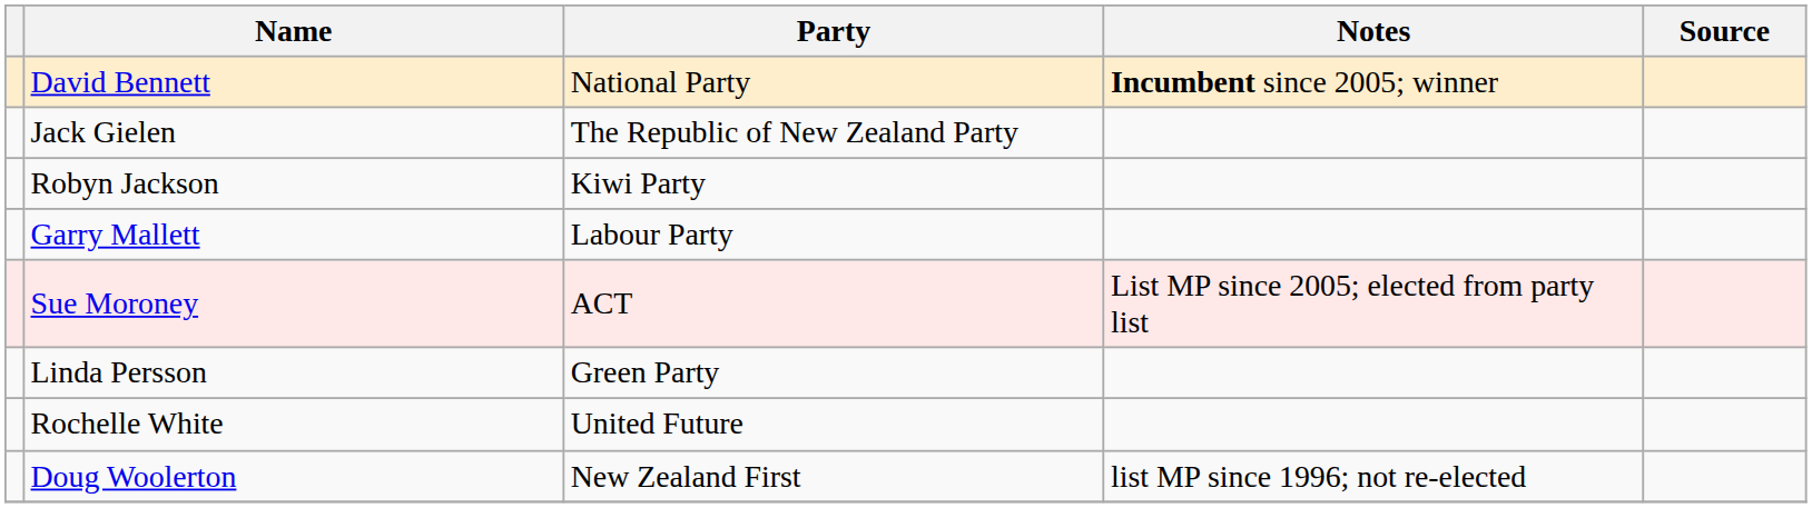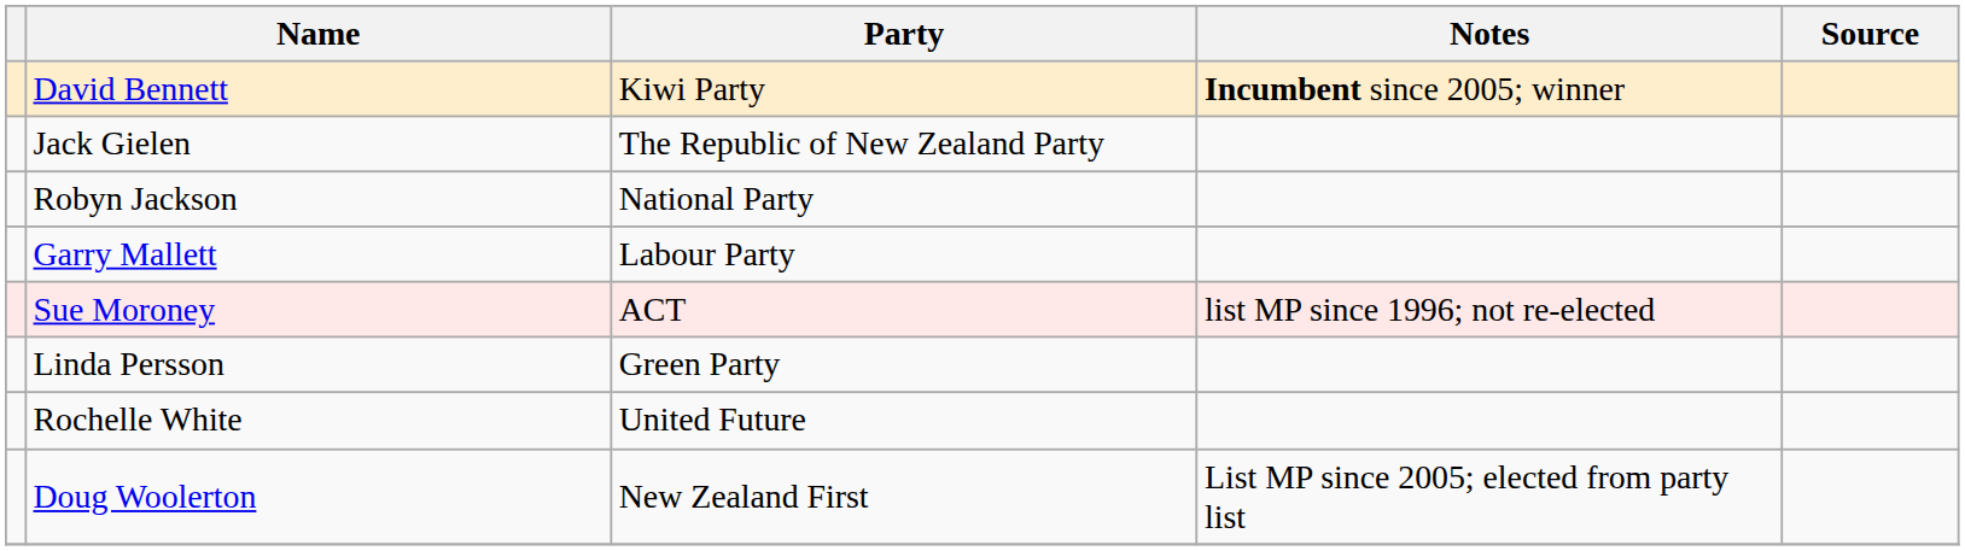David Bennett | Party: National Party -> Kiwi Party
Robyn Jackson | Party: Kiwi Party -> National Party
Sue Moroney | Notes: List MP since 2005; elected from party list -> list MP since 1996; not re-elected
Doug Woolerton | Notes: list MP since 1996; not re-elected -> List MP since 2005; elected from party list
